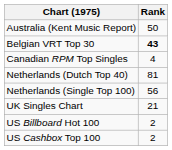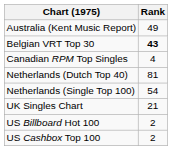Australia (Kent Music Report) | Rank: 50 -> 49
Netherlands (Single Top 100) | Rank: 56 -> 54
